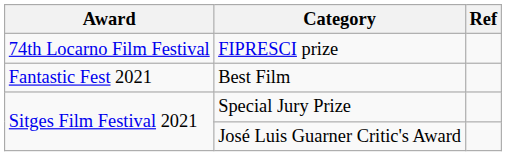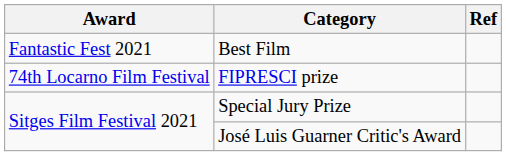rows swapped: FIPRESCI prize <-> Best Film
